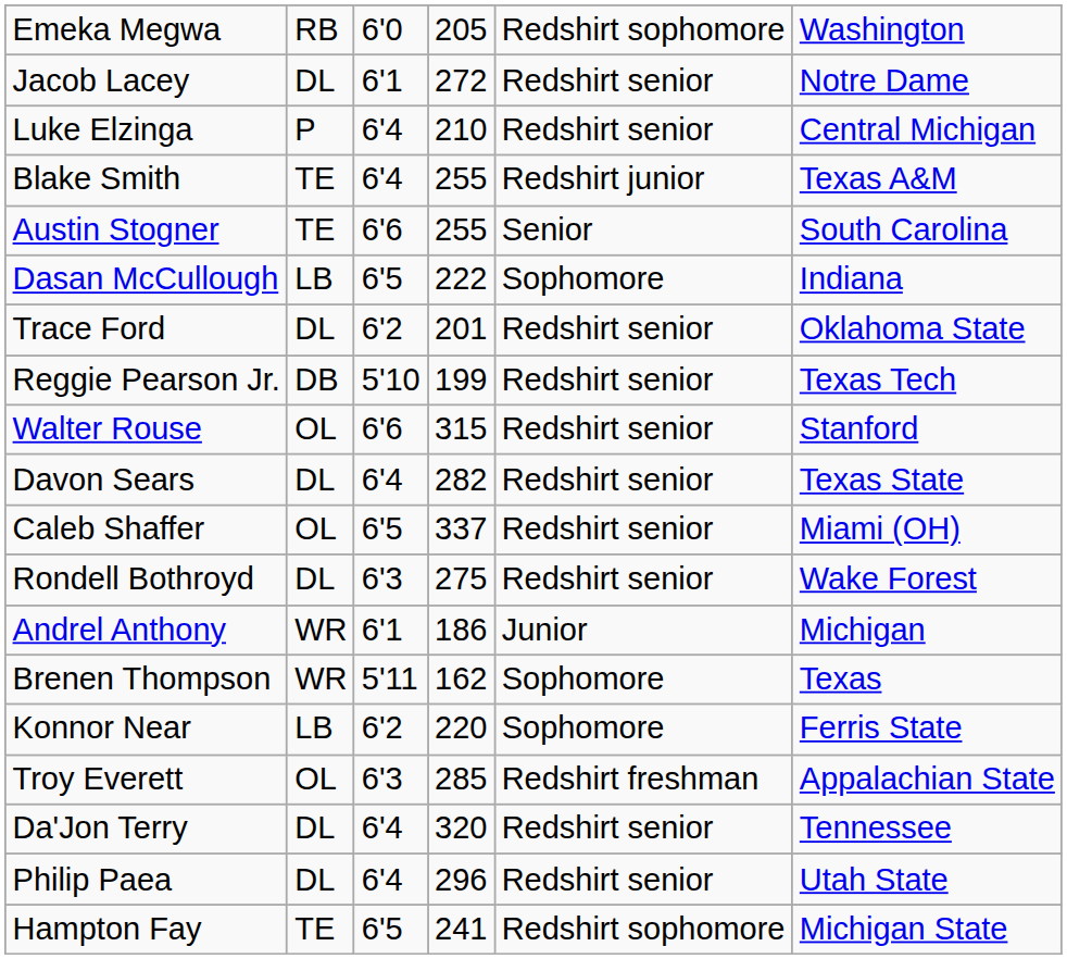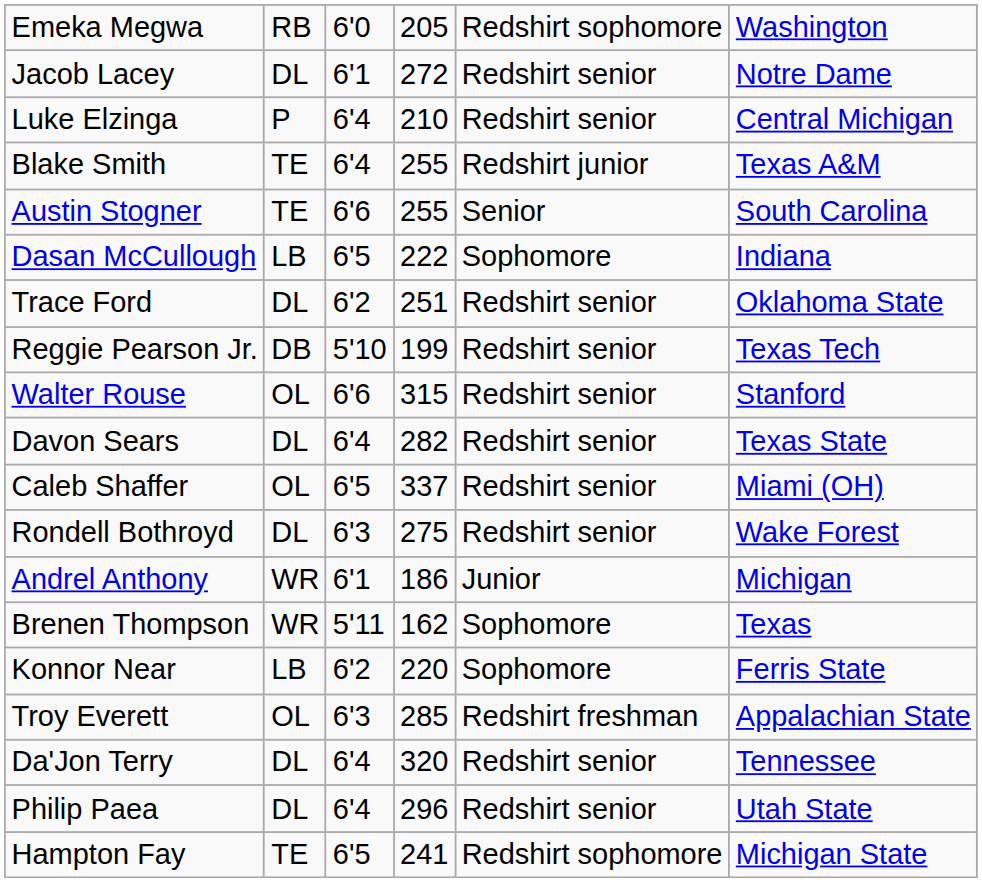Trace Ford | column 4: 201 -> 251
